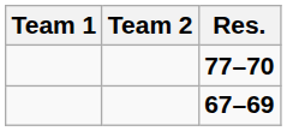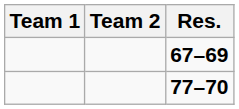rows swapped: 77–70 <-> 67–69
